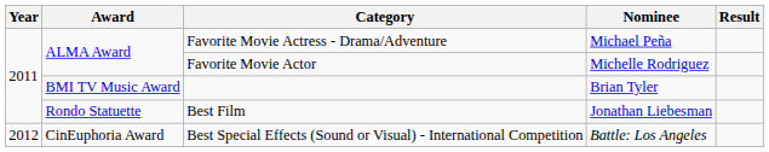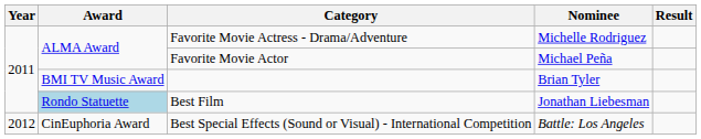Favorite Movie Actress - Drama/Adventure | Nominee: Michael Peña -> Michelle Rodriguez
Favorite Movie Actor | Nominee: Michelle Rodriguez -> Michael Peña
Best Film | Award: no background -> lightblue background
